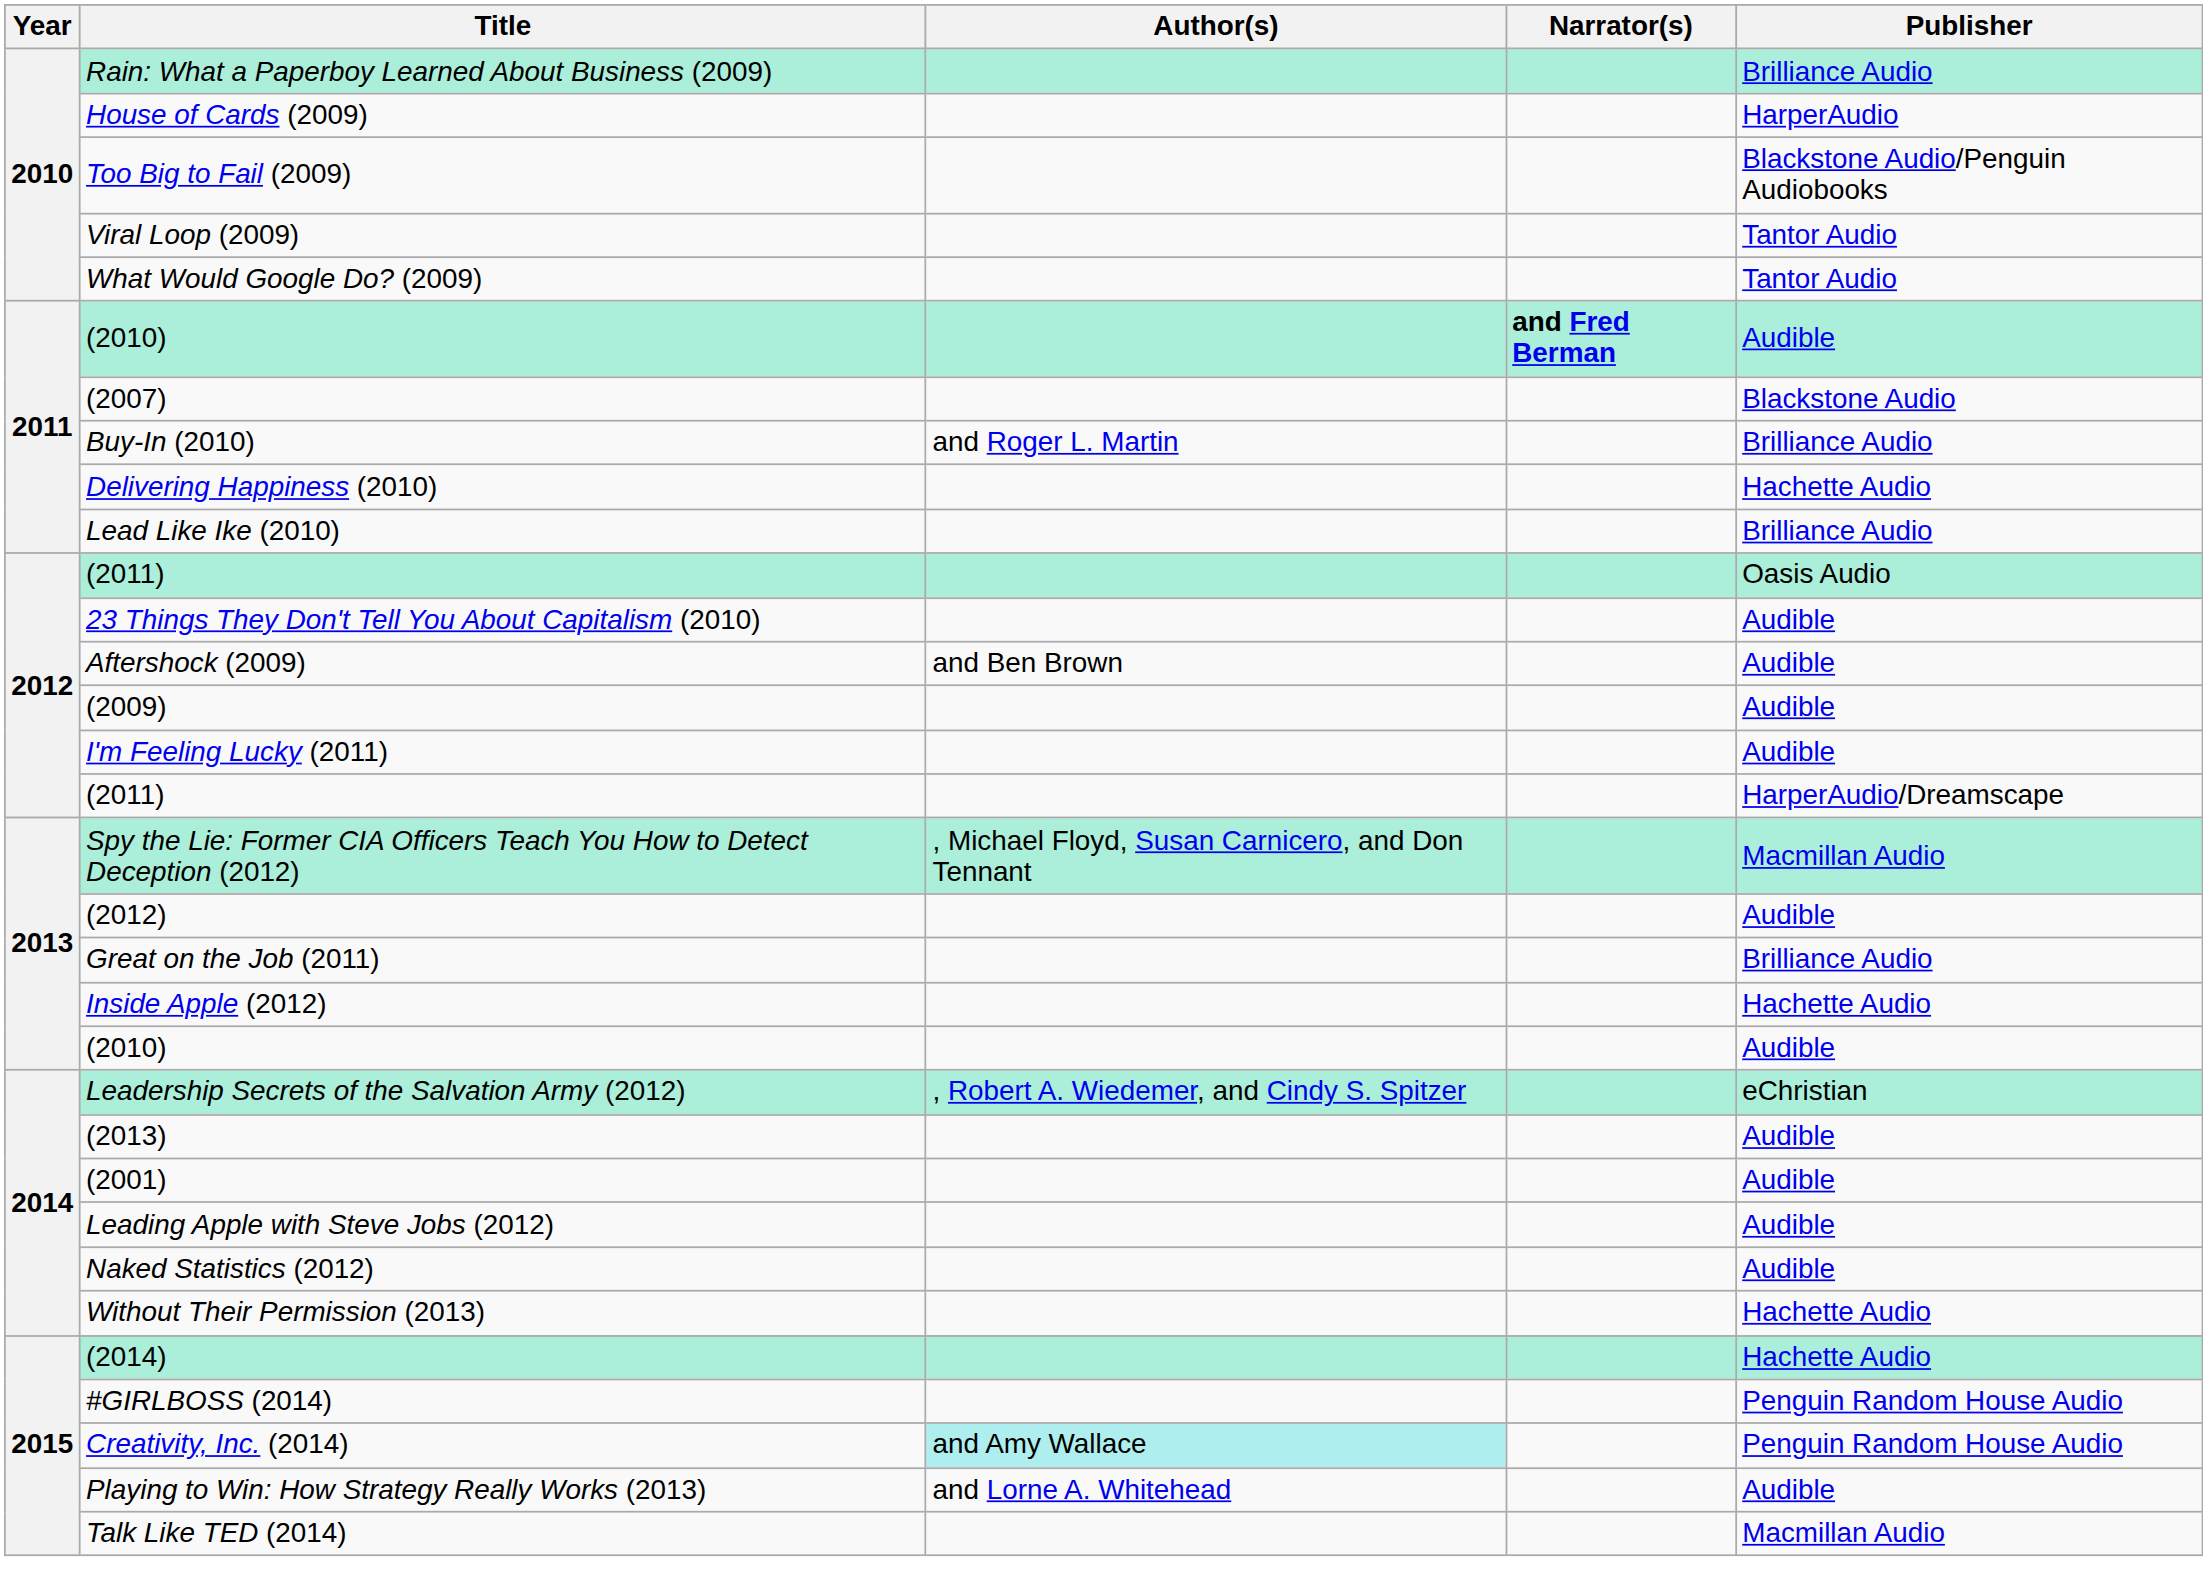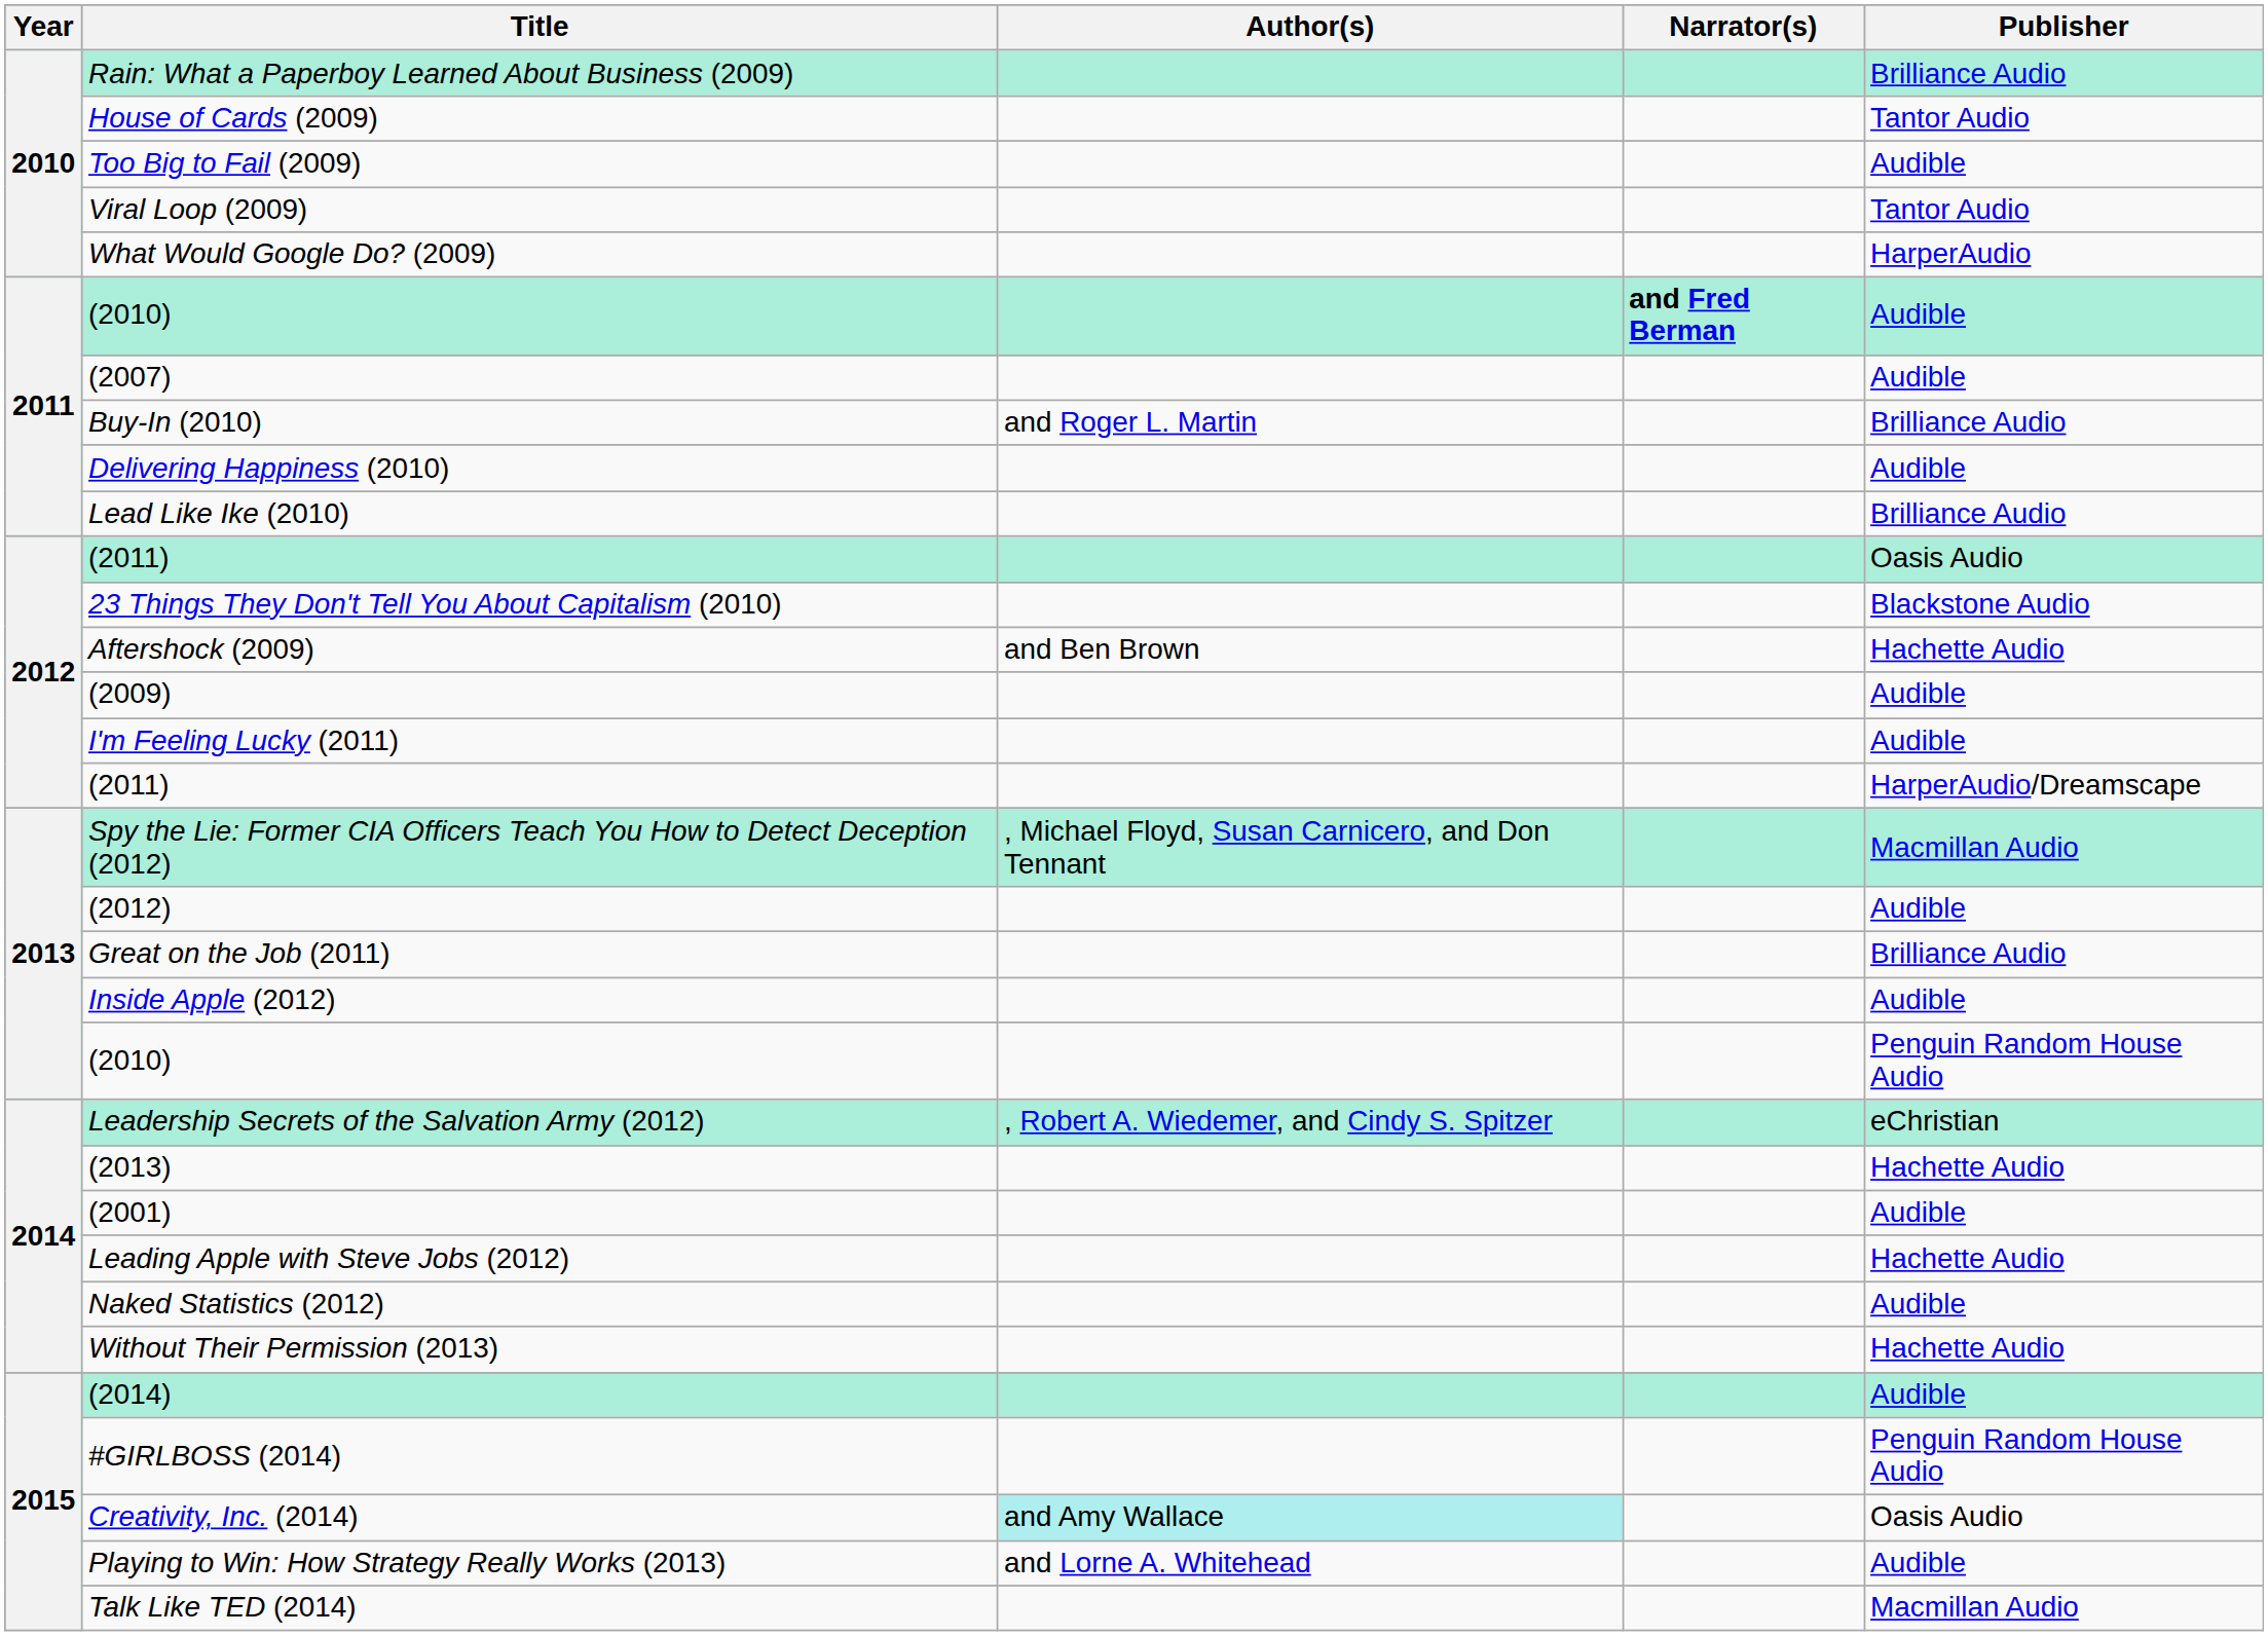House of Cards (2009) | Publisher: HarperAudio -> Tantor Audio
Too Big to Fail (2009) | Publisher: Blackstone Audio/Penguin Audiobooks -> Audible
What Would Google Do? (2009) | Publisher: Tantor Audio -> HarperAudio
(2007) | Publisher: Blackstone Audio -> Audible
Delivering Happiness (2010) | Publisher: Hachette Audio -> Audible
23 Things They Don't Tell You About Capitalism (2010) | Publisher: Audible -> Blackstone Audio
Aftershock (2009) | Publisher: Audible -> Hachette Audio
Inside Apple (2012) | Publisher: Hachette Audio -> Audible
2013 / (2010) | Publisher: Audible -> Penguin Random House Audio
(2013) | Publisher: Audible -> Hachette Audio
Leading Apple with Steve Jobs (2012) | Publisher: Audible -> Hachette Audio
(2014) | Publisher: Hachette Audio -> Audible
Creativity, Inc. (2014) | Publisher: Penguin Random House Audio -> Oasis Audio
